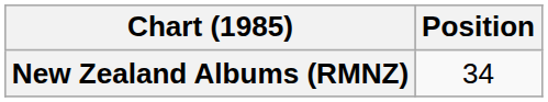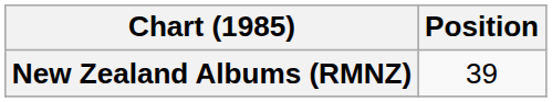New Zealand Albums (RMNZ) | Position: 34 -> 39
